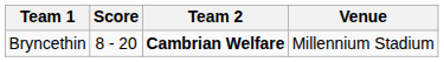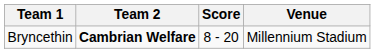columns swapped: Score <-> Team 2
